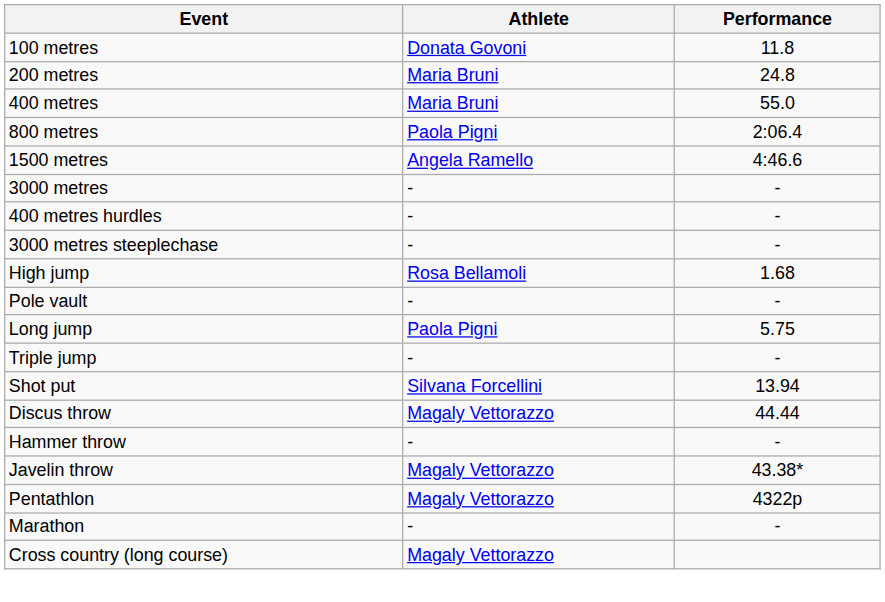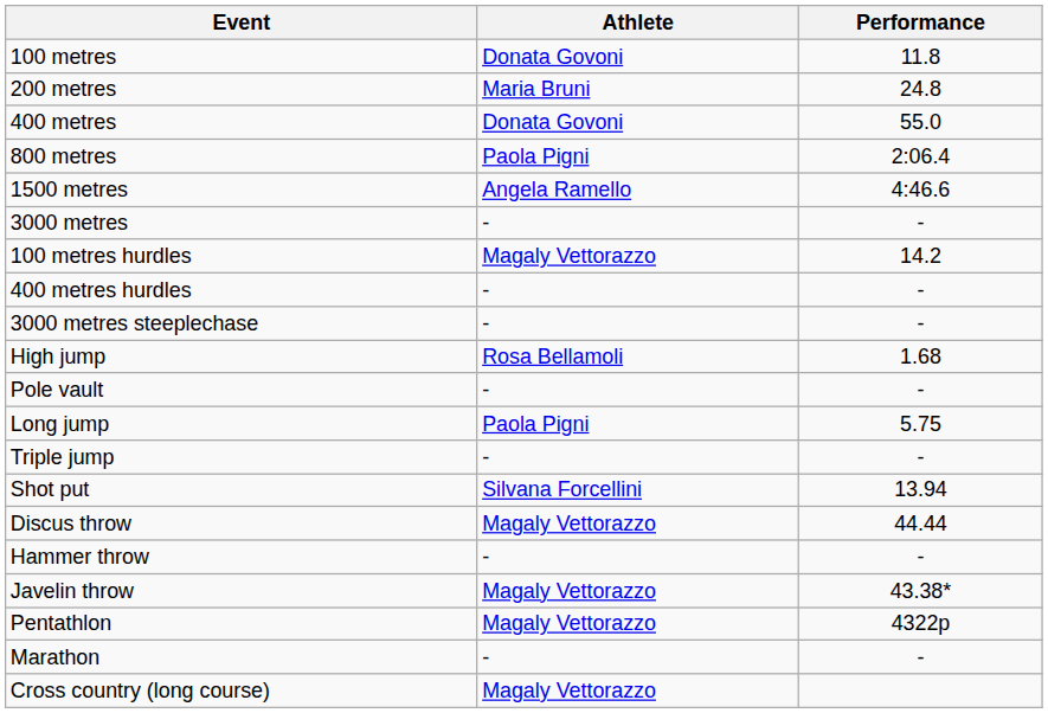400 metres | Athlete: Maria Bruni -> Donata Govoni
+ row: 100 metres hurdles | Magaly Vettorazzo | 14.2
